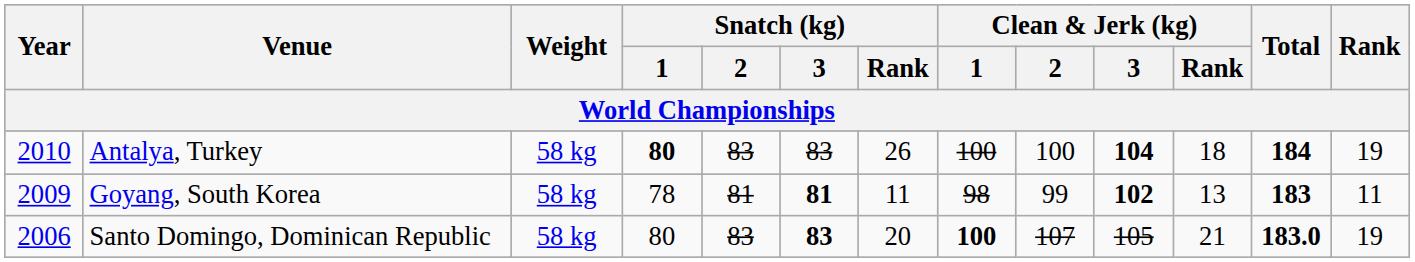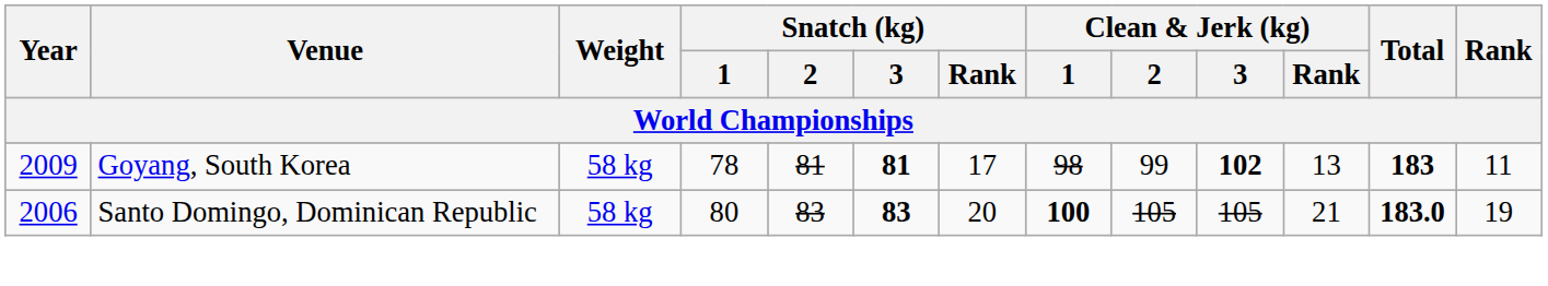- row: 2010 | Antalya, Turkey | 58 kg | 80 | 83 | 83 | 26 | 100 | 100 | 104 | 18 | 184 | 19
Goyang, South Korea | Snatch (kg) / Rank: 11 -> 17
Santo Domingo, Dominican Republic | Clean & Jerk (kg) / 2: 107 -> 105
